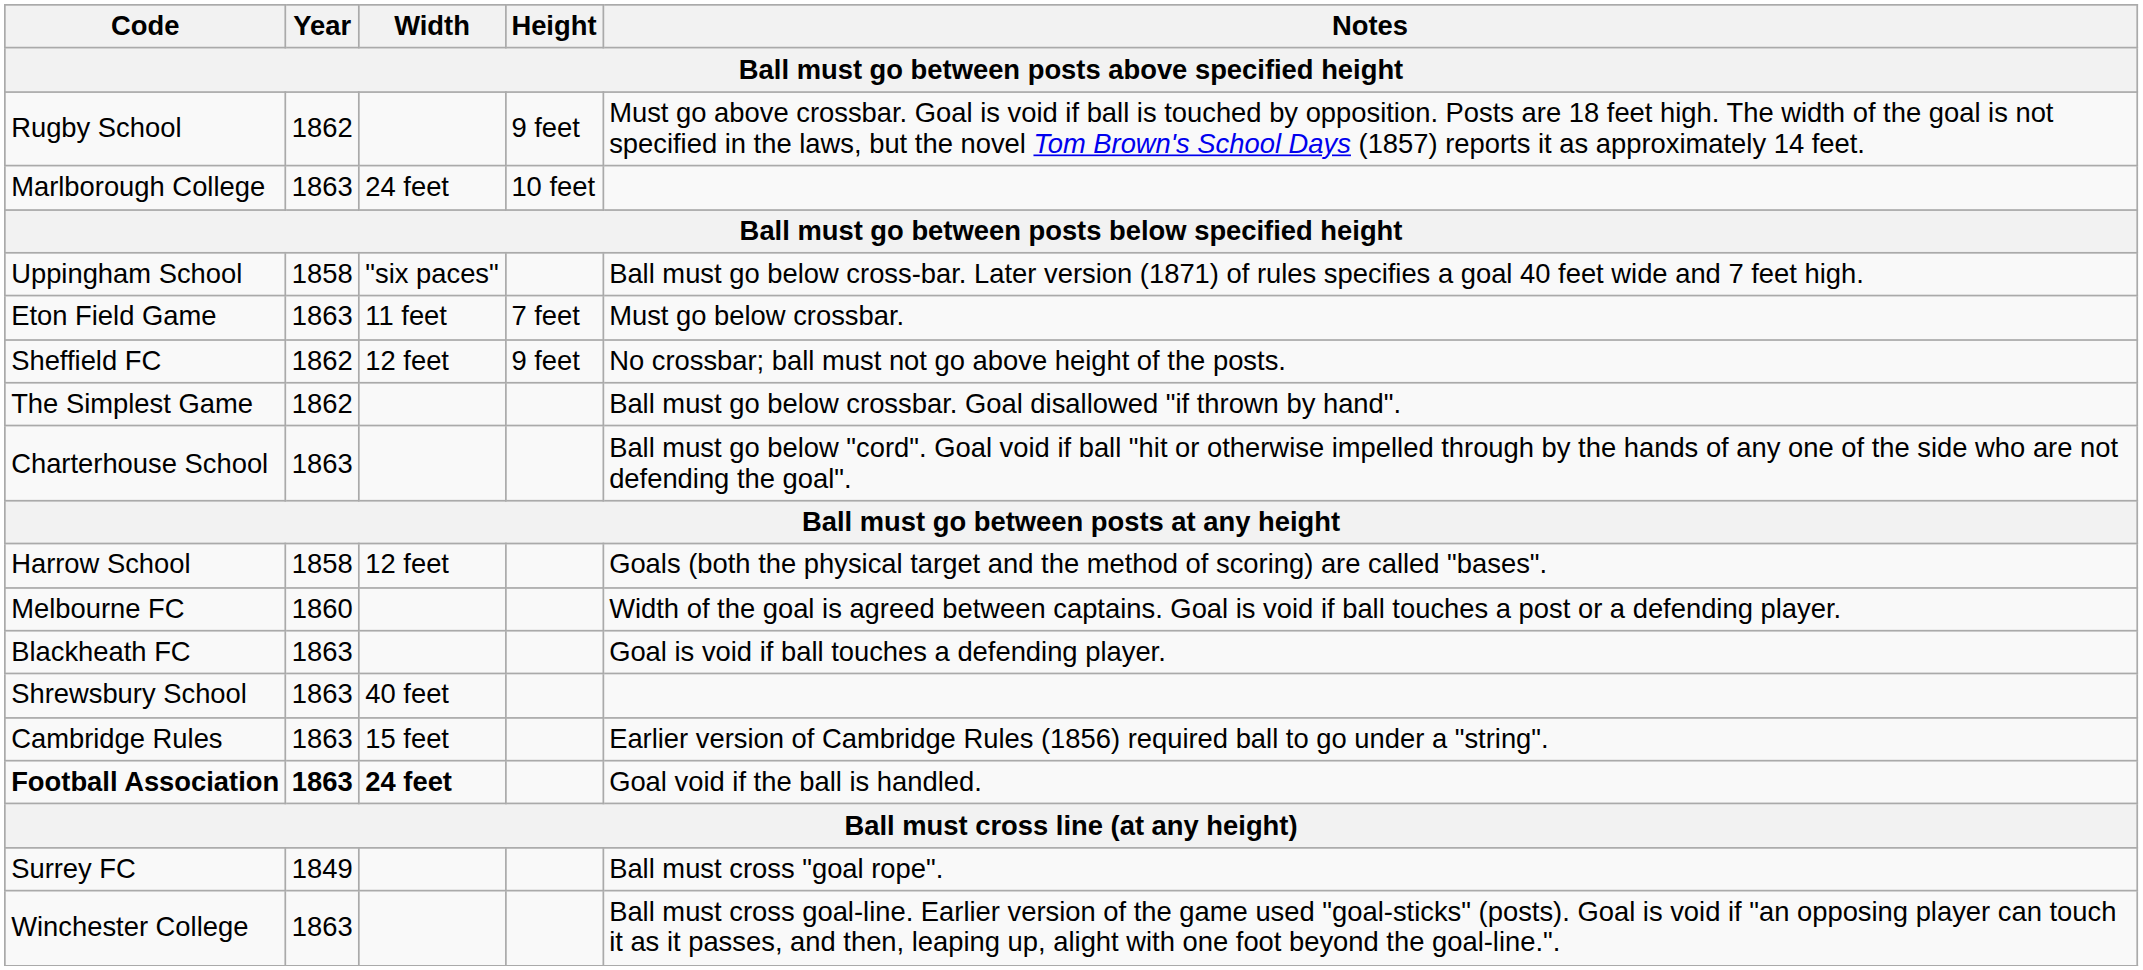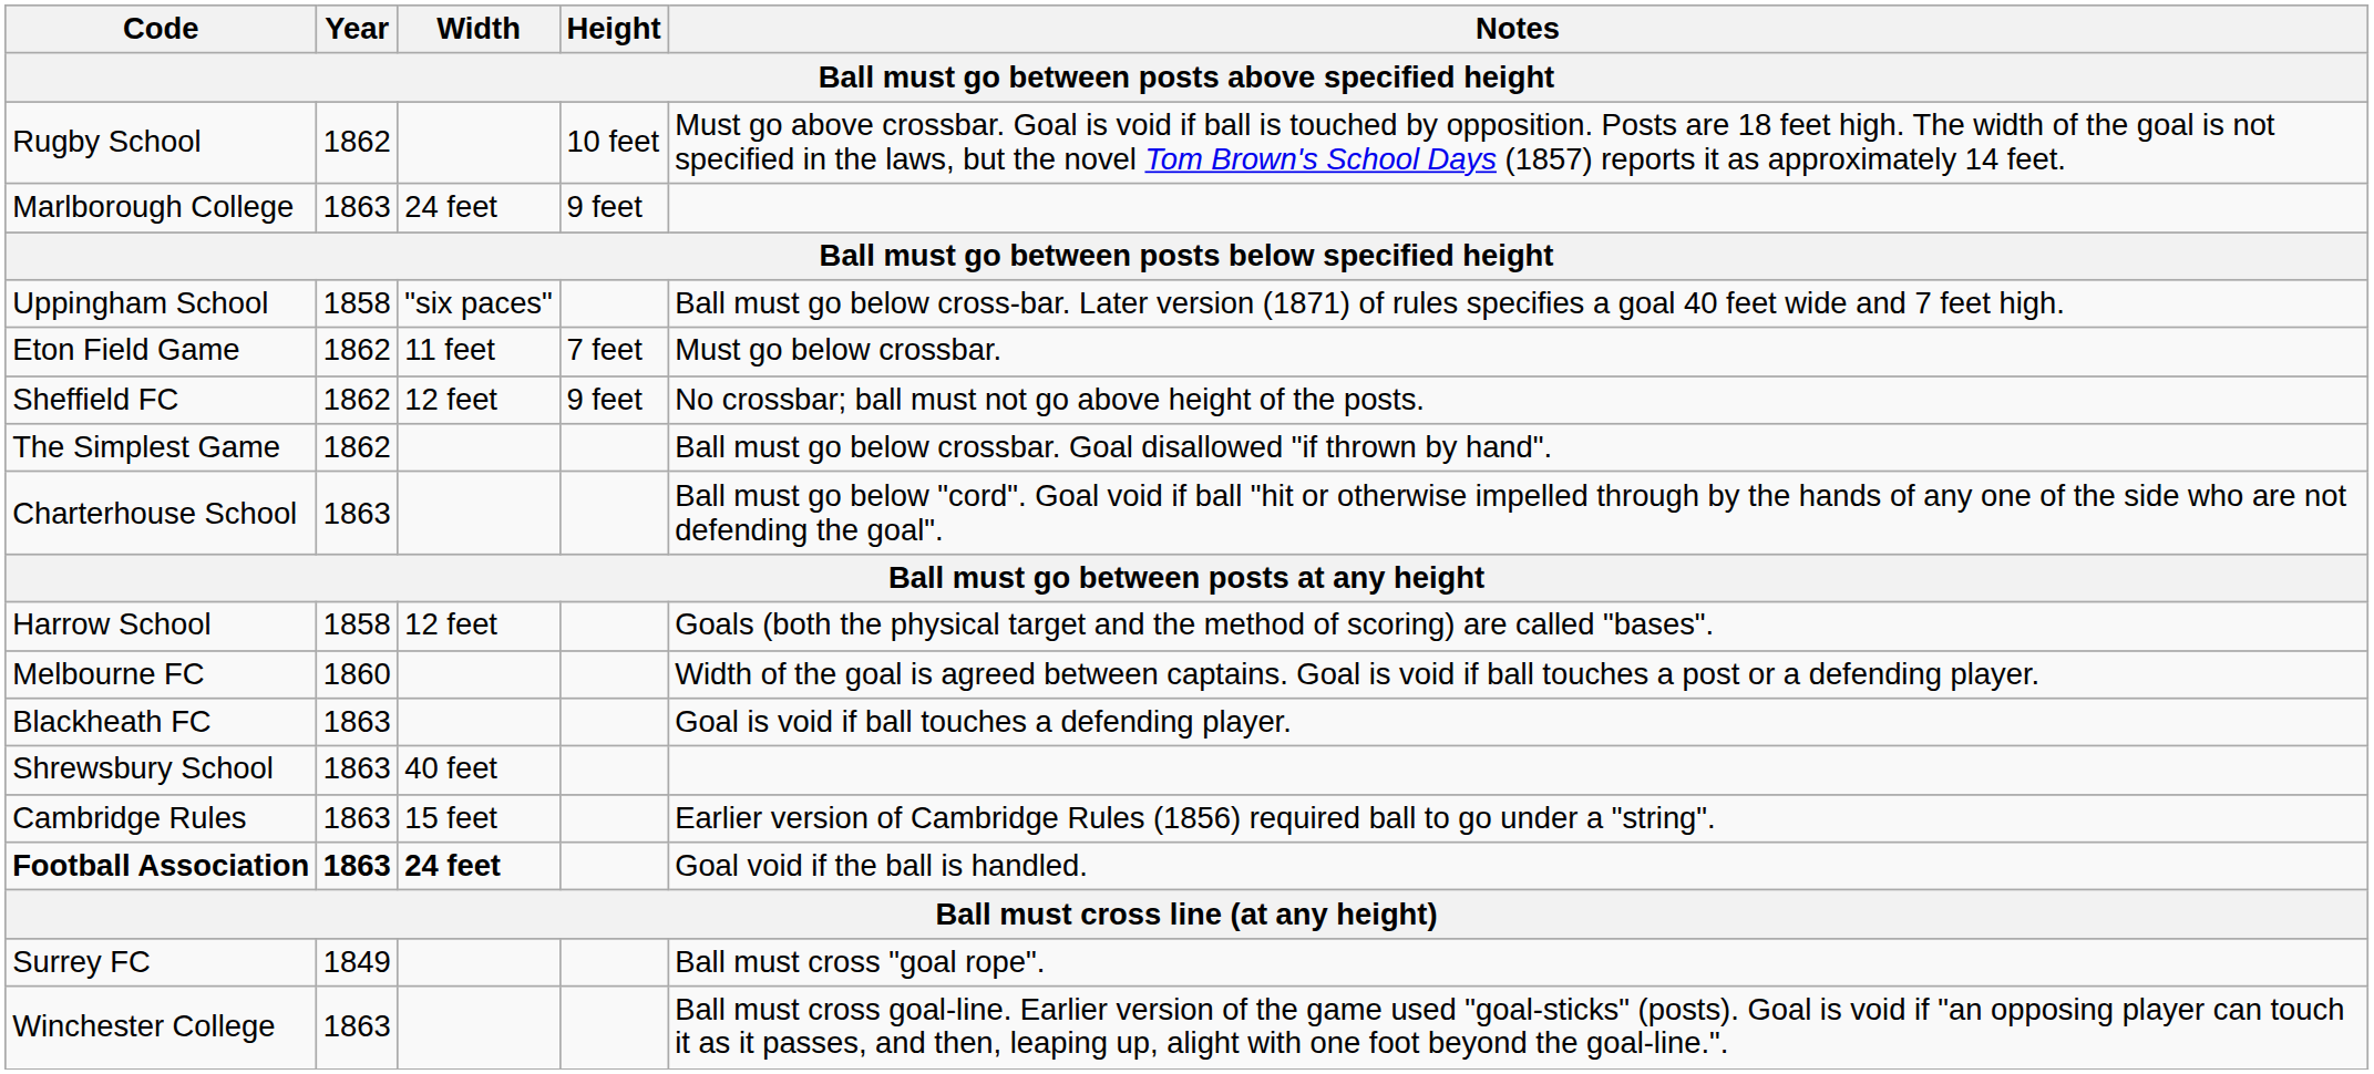Rugby School | Height: 9 feet -> 10 feet
Marlborough College | Height: 10 feet -> 9 feet
Eton Field Game | Year: 1863 -> 1862
